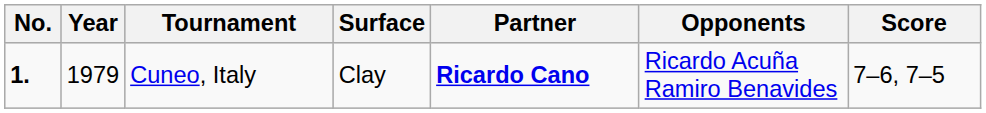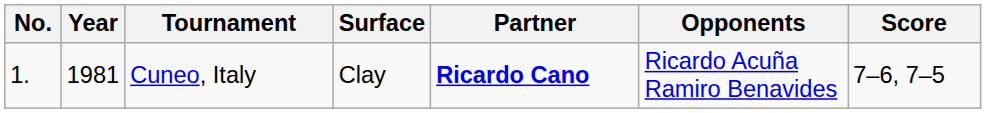Cuneo, Italy | No.: bold -> normal
Cuneo, Italy | Year: 1979 -> 1981
